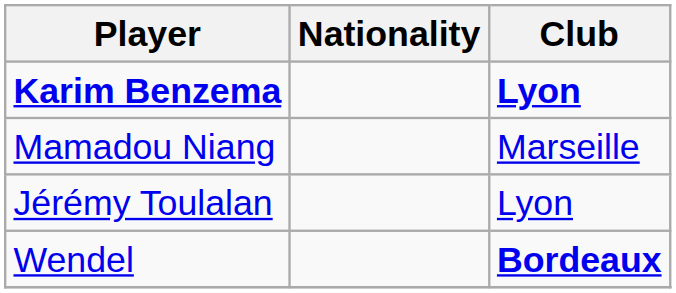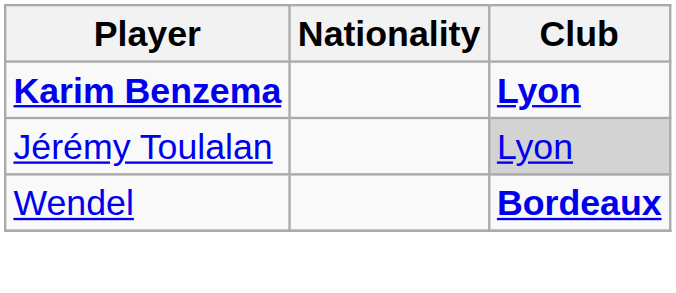- row: Mamadou Niang | Marseille
Jérémy Toulalan | Club: no background -> lightgrey background
